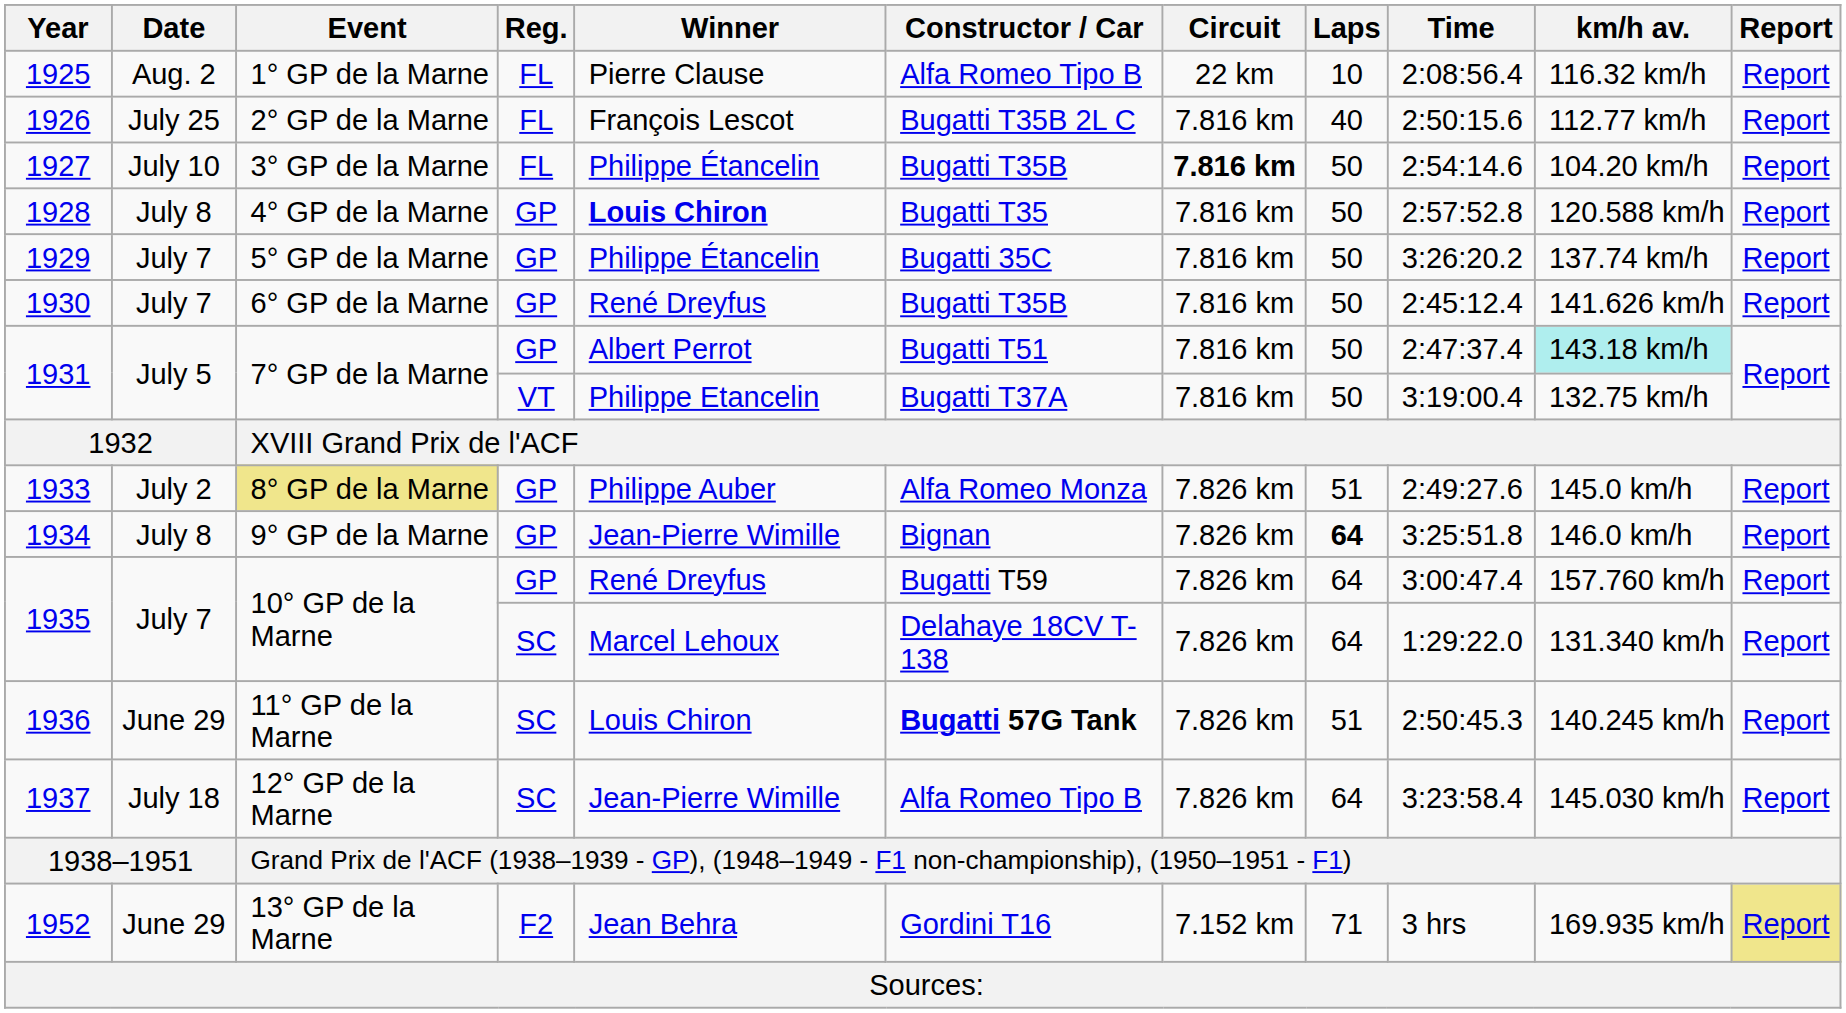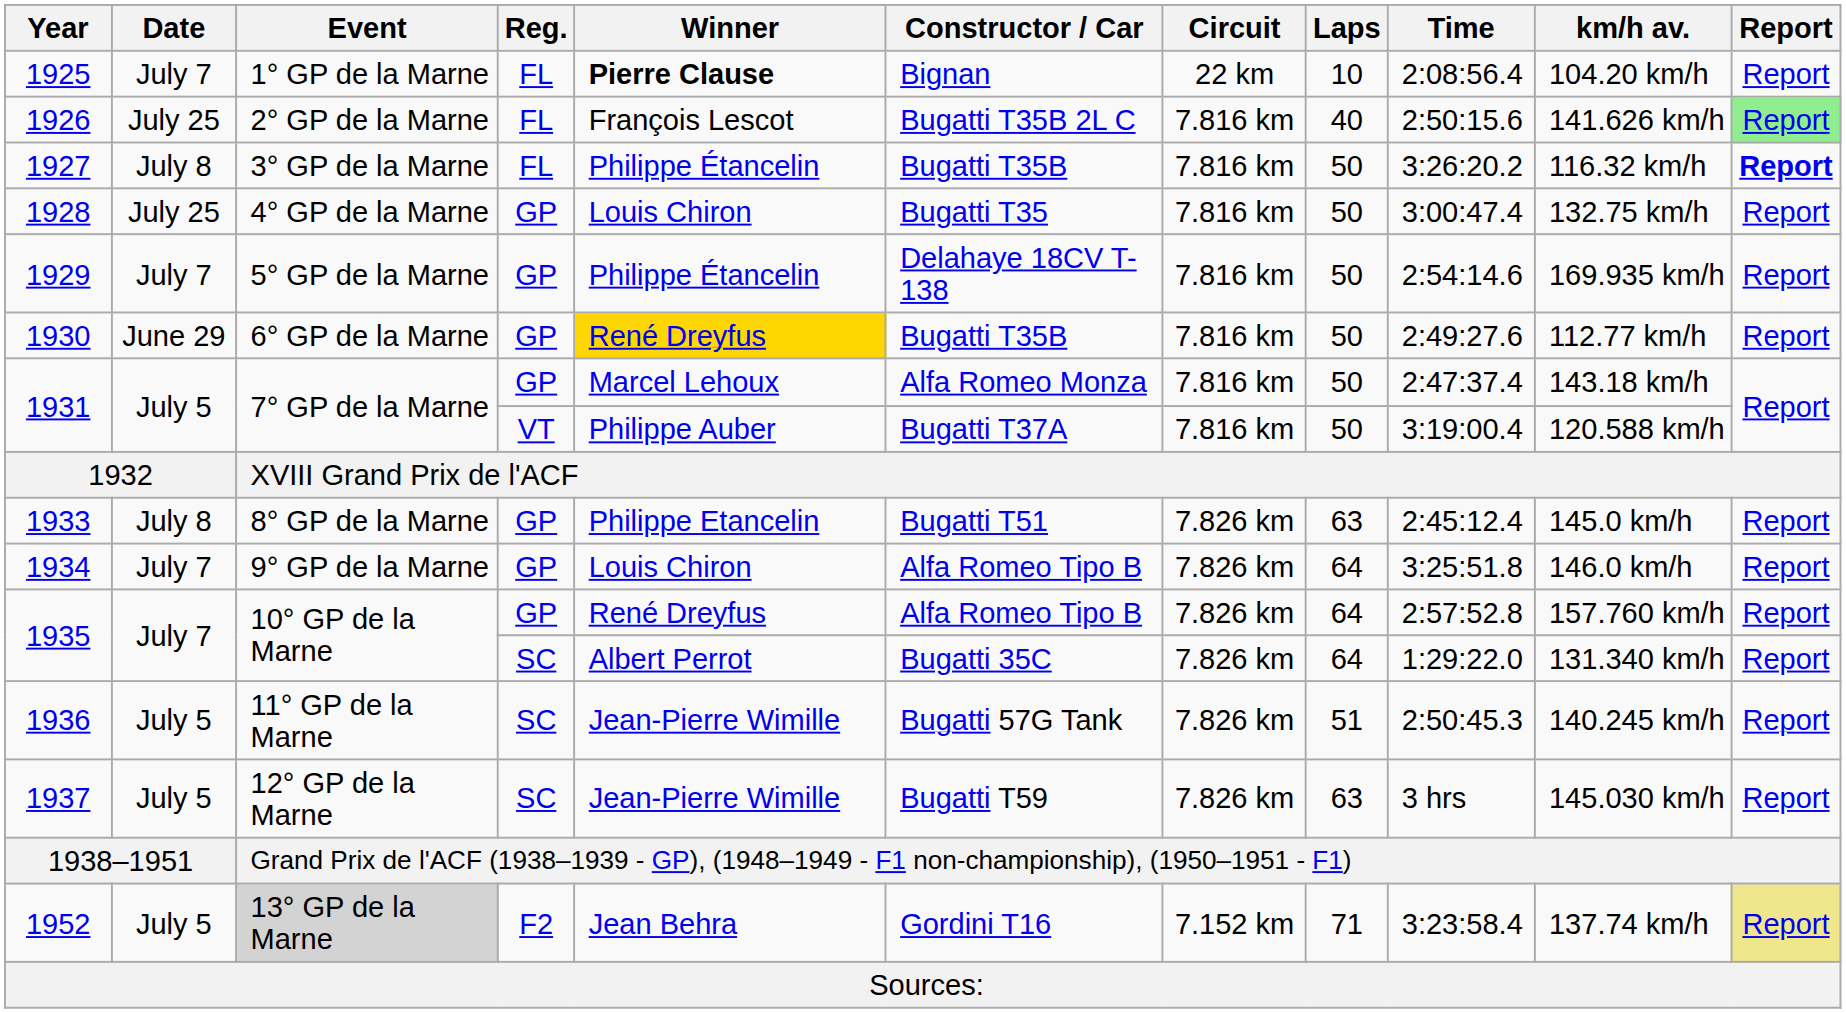1925 | Date: Aug. 2 -> July 7
1925 | Winner: normal -> bold
1925 | Constructor / Car: Alfa Romeo Tipo B -> Bignan
1925 | km/h av.: 116.32 km/h -> 104.20 km/h
1926 | km/h av.: 112.77 km/h -> 141.626 km/h
1926 | Report: no background -> lightgreen background
1927 | Date: July 10 -> July 8
1927 | Circuit: bold -> normal
1927 | Time: 2:54:14.6 -> 3:26:20.2
1927 | km/h av.: 104.20 km/h -> 116.32 km/h
1927 | Report: normal -> bold
1928 | Date: July 8 -> July 25
1928 | Winner: bold -> normal
1928 | Time: 2:57:52.8 -> 3:00:47.4
1928 | km/h av.: 120.588 km/h -> 132.75 km/h
1929 | Constructor / Car: Bugatti 35C -> Delahaye 18CV T-138
1929 | Time: 3:26:20.2 -> 2:54:14.6
1929 | km/h av.: 137.74 km/h -> 169.935 km/h
1930 | Date: July 7 -> June 29
1930 | Winner: no background -> gold background
1930 | Time: 2:45:12.4 -> 2:49:27.6
1930 | km/h av.: 141.626 km/h -> 112.77 km/h
1931 / GP | Winner: Albert Perrot -> Marcel Lehoux
1931 / GP | Constructor / Car: Bugatti T51 -> Alfa Romeo Monza
1931 / GP | km/h av.: paleturquoise background -> no background
1931 / VT | Winner: Philippe Etancelin -> Philippe Auber
1931 / VT | km/h av.: 132.75 km/h -> 120.588 km/h
1933 | Date: July 2 -> July 8
1933 | Event: khaki background -> no background
1933 | Winner: Philippe Auber -> Philippe Etancelin
1933 | Constructor / Car: Alfa Romeo Monza -> Bugatti T51
1933 | Laps: 51 -> 63
1933 | Time: 2:49:27.6 -> 2:45:12.4
1934 | Date: July 8 -> July 7
1934 | Winner: Jean-Pierre Wimille -> Louis Chiron
1934 | Constructor / Car: Bignan -> Alfa Romeo Tipo B
1934 | Laps: bold -> normal
1935 / GP | Constructor / Car: Bugatti T59 -> Alfa Romeo Tipo B
1935 / GP | Time: 3:00:47.4 -> 2:57:52.8
1935 / SC | Winner: Marcel Lehoux -> Albert Perrot
1935 / SC | Constructor / Car: Delahaye 18CV T-138 -> Bugatti 35C
1936 | Date: June 29 -> July 5
1936 | Winner: Louis Chiron -> Jean-Pierre Wimille
1936 | Constructor / Car: bold -> normal
1937 | Date: July 18 -> July 5
1937 | Constructor / Car: Alfa Romeo Tipo B -> Bugatti T59
1937 | Laps: 64 -> 63
1937 | Time: 3:23:58.4 -> 3 hrs
1952 | Date: June 29 -> July 5
1952 | Event: no background -> lightgrey background
1952 | Time: 3 hrs -> 3:23:58.4
1952 | km/h av.: 169.935 km/h -> 137.74 km/h
